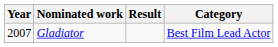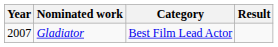columns swapped: Category <-> Result
